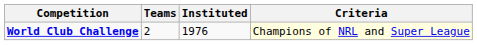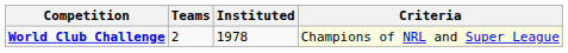World Club Challenge | Instituted: 1976 -> 1978
